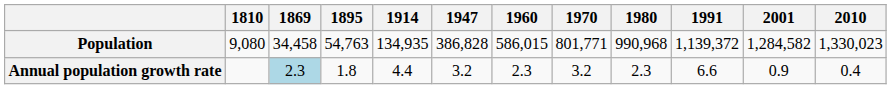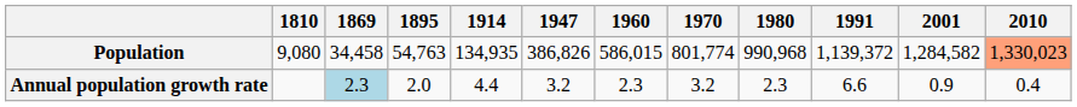Population | 1947: 386,828 -> 386,826
Population | 1970: 801,771 -> 801,774
Population | 2010: no background -> lightsalmon background
Annual population growth rate | 1895: 1.8 -> 2.0
